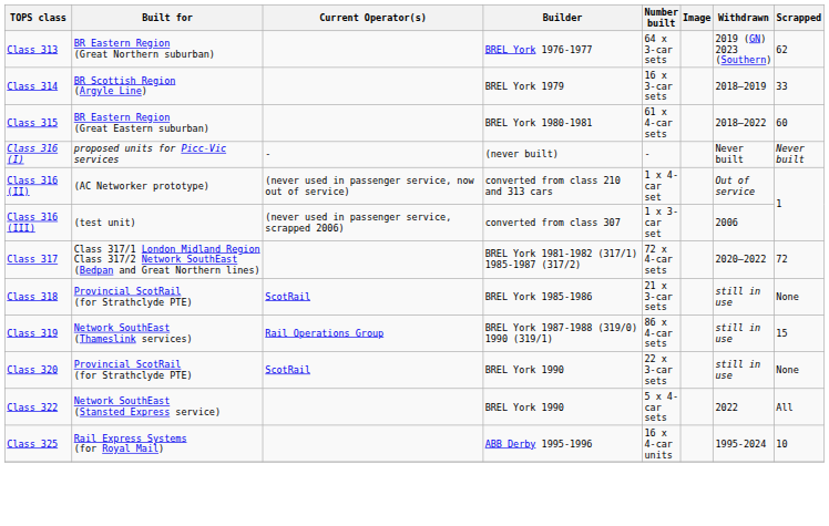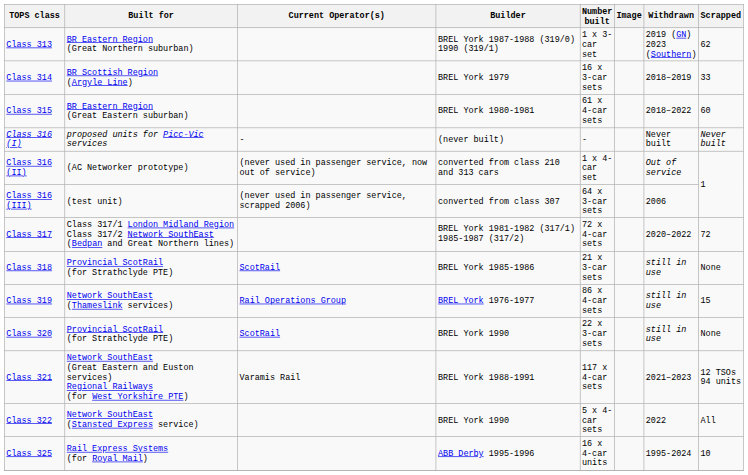Class 313 | Builder: BREL York 1976-1977 -> BREL York 1987-1988 (319/0) 1990 (319/1)
Class 313 | Number built: 64 x 3-car sets -> 1 x 3-car set
Class 316 (III) | Number built: 1 x 3-car set -> 64 x 3-car sets
Class 319 | Builder: BREL York 1987-1988 (319/0) 1990 (319/1) -> BREL York 1976-1977
+ row: Class 321 | Network SouthEast (Great Eastern and Euston services) Regional Railways (for West Yorkshire PTE) | Varamis Rail | BREL York 1988-1991 | 117 x 4-car sets | 2021–2023 | 12 TSOs 94 units
